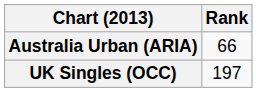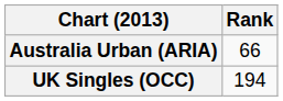UK Singles (OCC) | Rank: 197 -> 194
